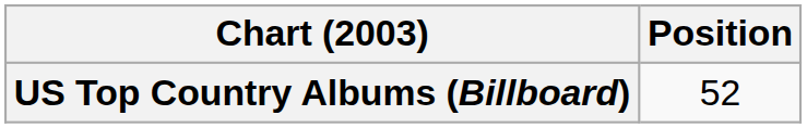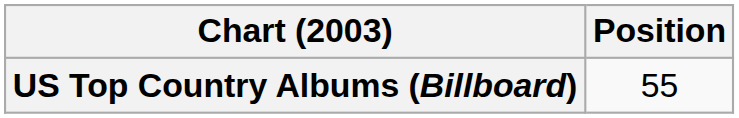US Top Country Albums (Billboard) | Position: 52 -> 55
